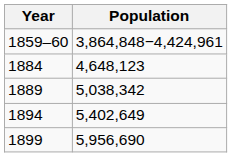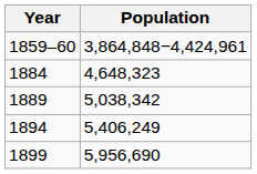1884 | Population: 4,648,123 -> 4,648,323
1894 | Population: 5,402,649 -> 5,406,249
